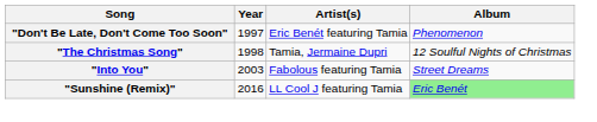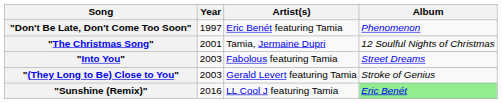"The Christmas Song" | Year: 1998 -> 2001
+ row: "(They Long to Be) Close to You" | 2003 | Gerald Levert featuring Tamia | Stroke of Genius
